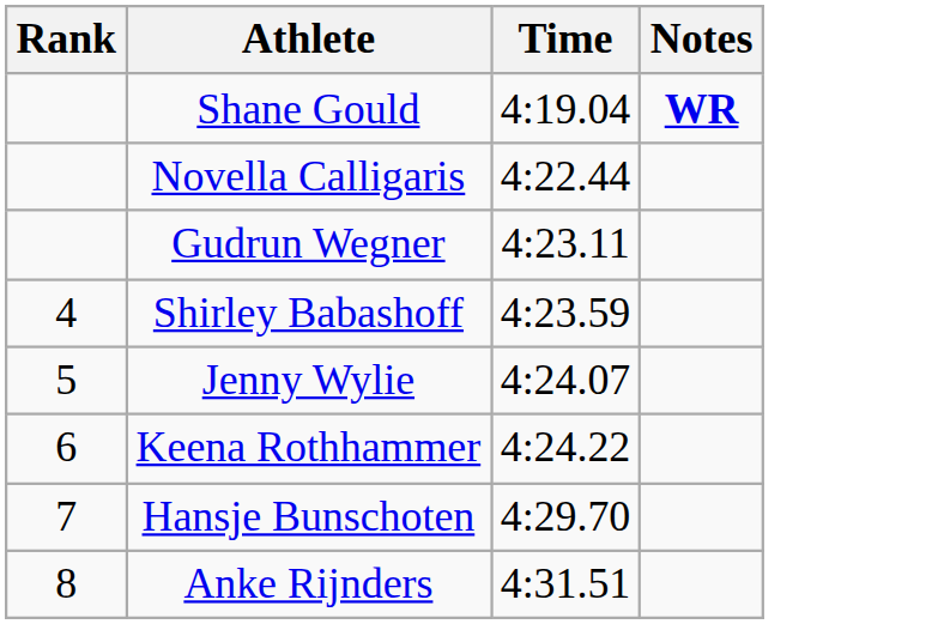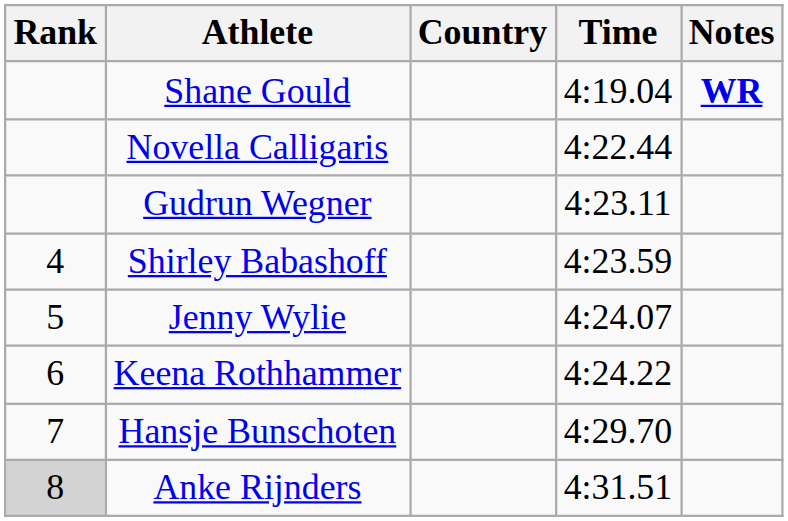+ column: Country
Anke Rijnders | Rank: no background -> lightgrey background
